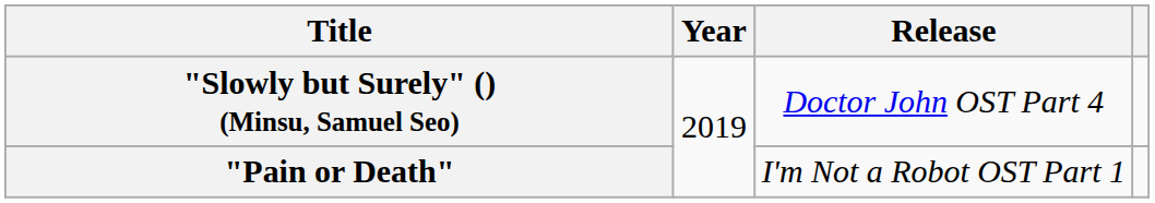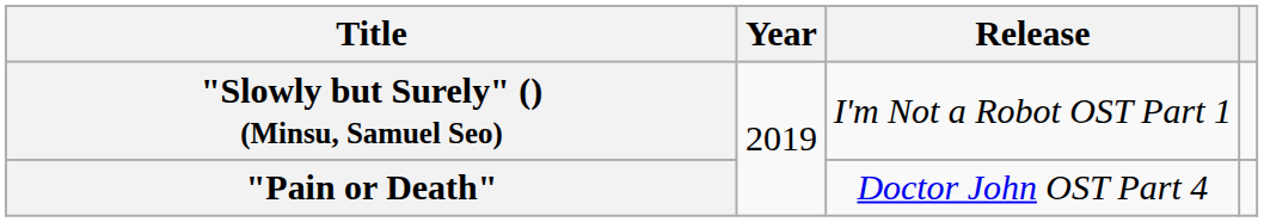"Slowly but Surely" () (Minsu, Samuel Seo) | Release: Doctor John OST Part 4 -> I'm Not a Robot OST Part 1
"Pain or Death" | Release: I'm Not a Robot OST Part 1 -> Doctor John OST Part 4
